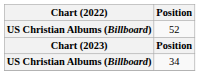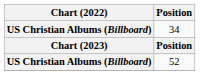rows swapped: 52 <-> 34
